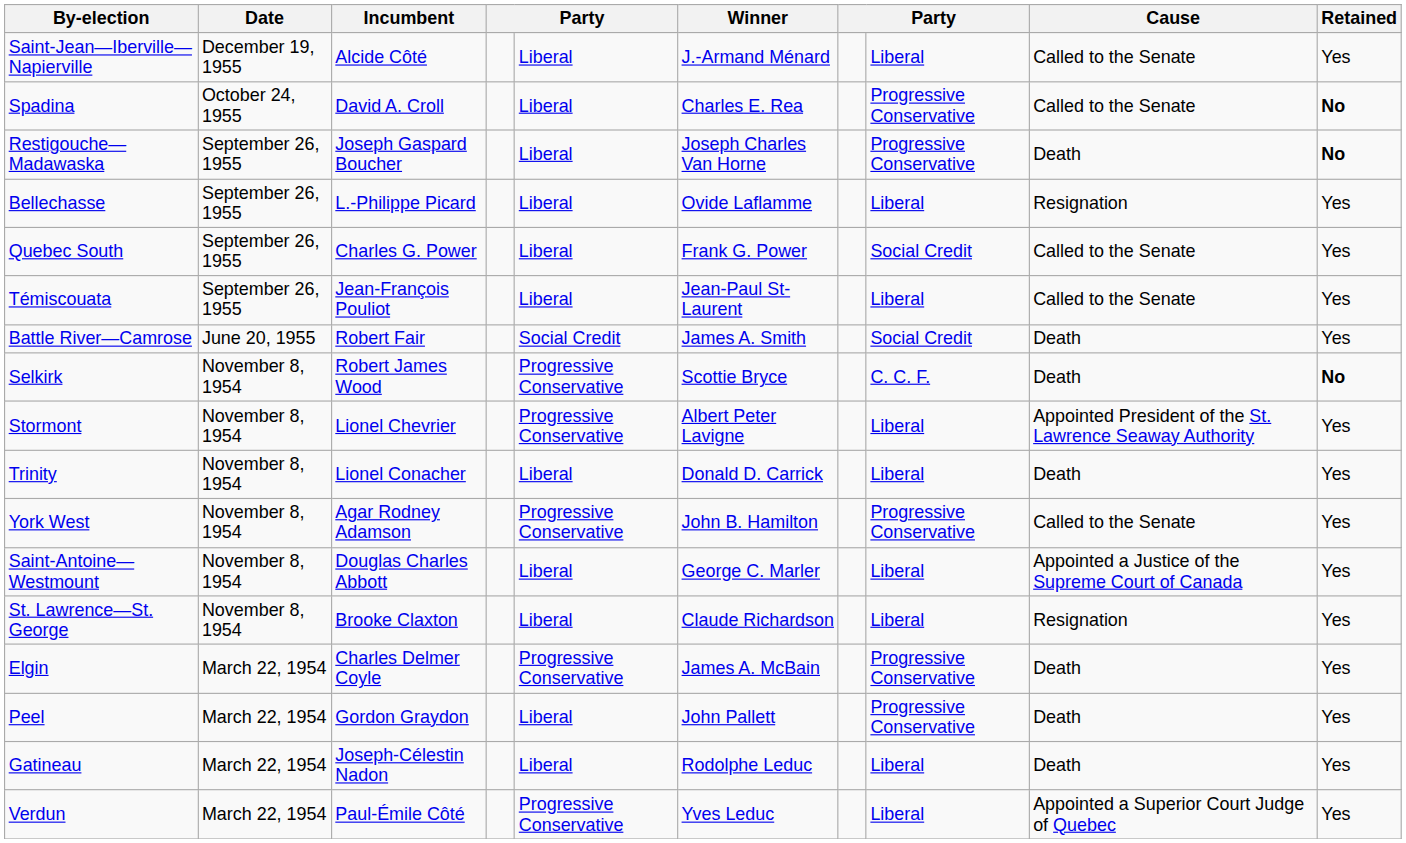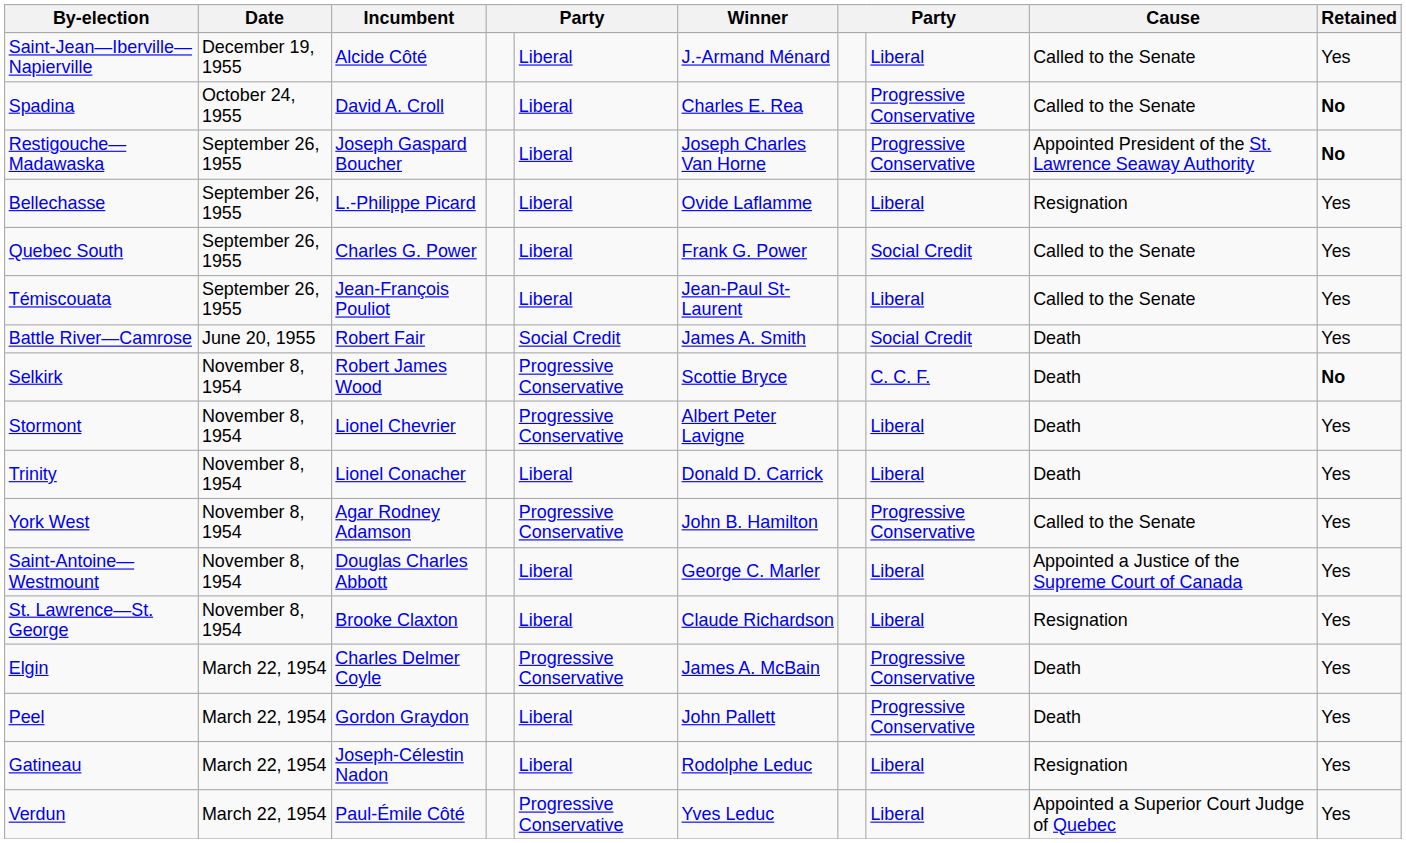Restigouche—Madawaska | Cause: Death -> Appointed President of the St. Lawrence Seaway Authority
Stormont | Cause: Appointed President of the St. Lawrence Seaway Authority -> Death
Gatineau | Cause: Death -> Resignation
